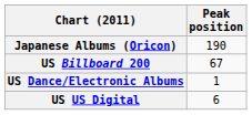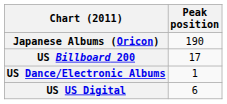US Billboard 200 | Peak position: 67 -> 17
